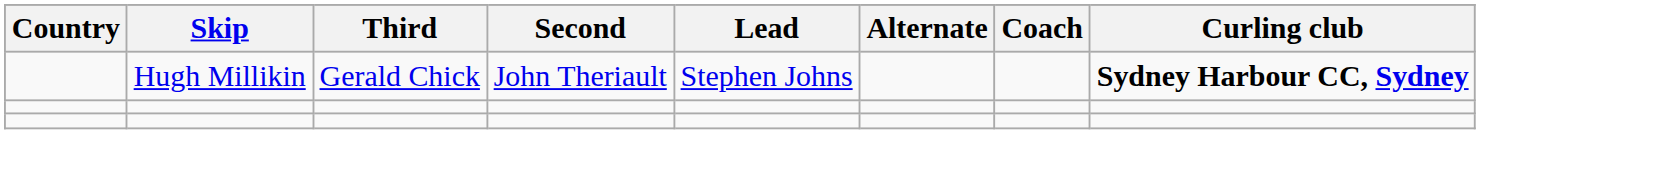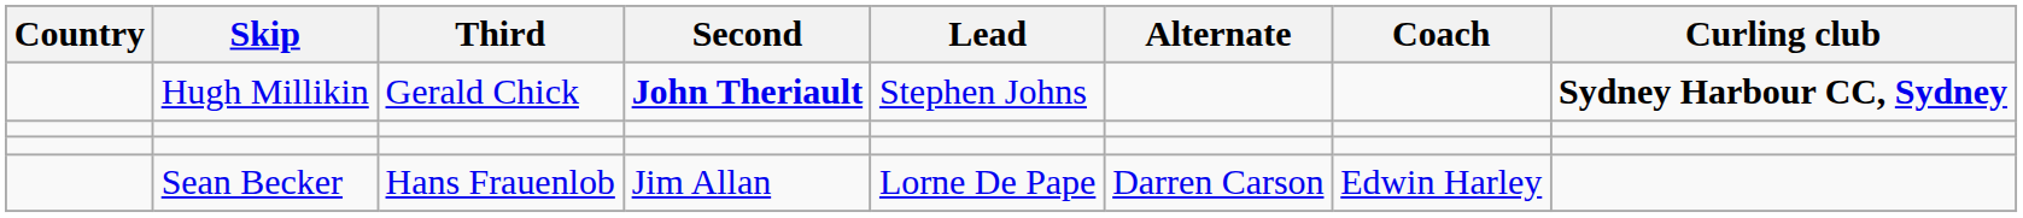Hugh Millikin | Second: normal -> bold
+ row: Sean Becker | Hans Frauenlob | Jim Allan | Lorne De Pape | Darren Carson | Edwin Harley
